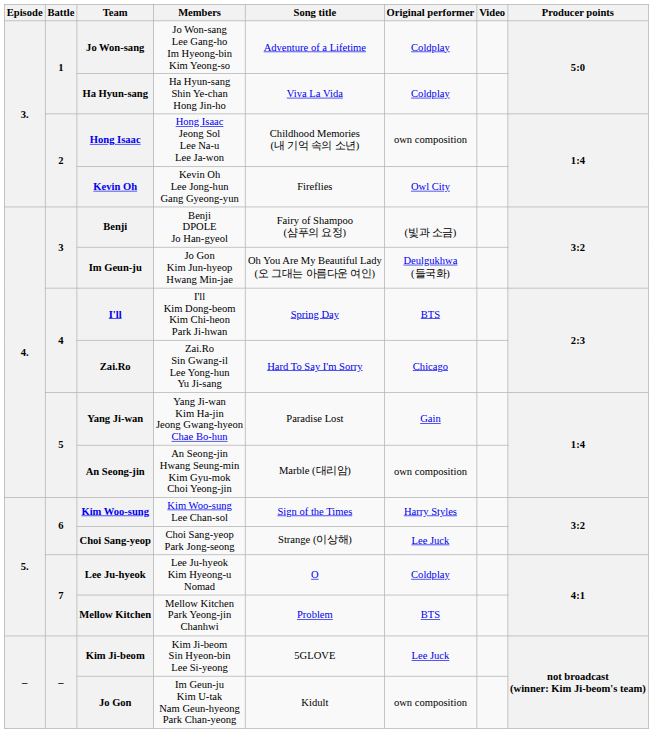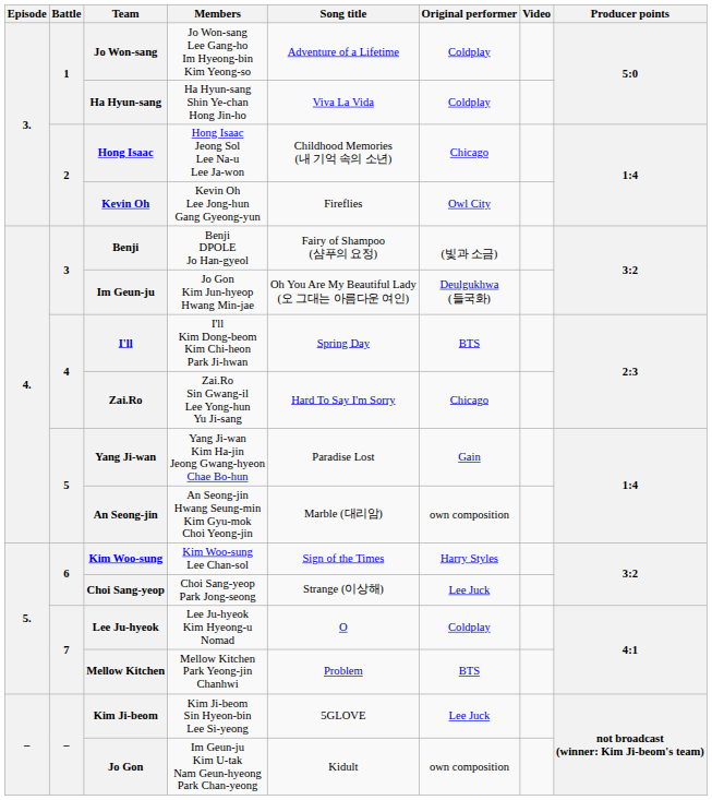Hong Isaac | Original performer: own composition -> Chicago
